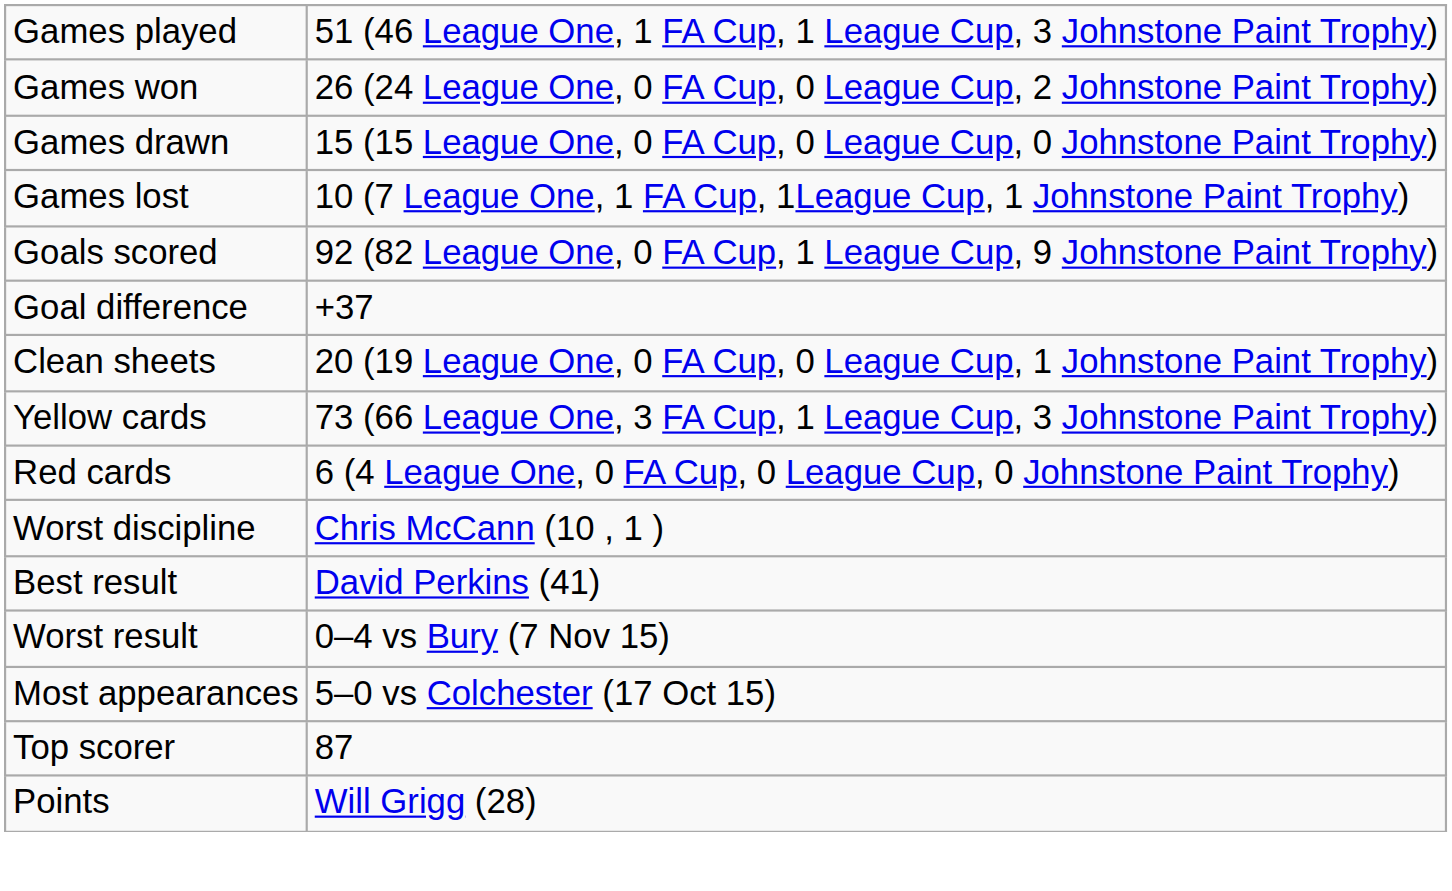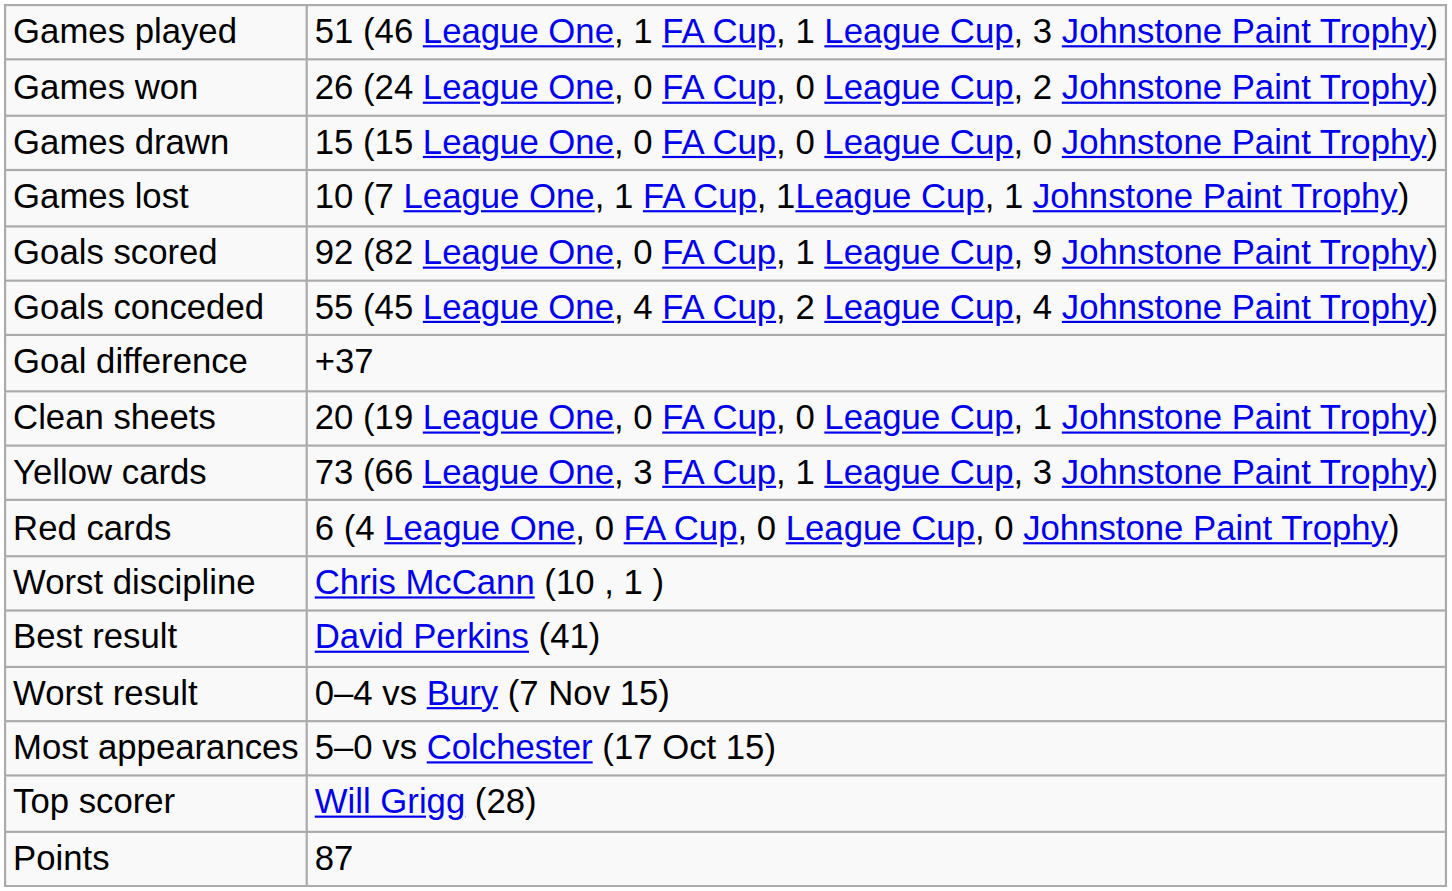+ row: Goals conceded | 55 (45 League One, 4 FA Cup, 2 League Cup, 4 Johnstone Paint Trophy)
Top scorer | column 2: 87 -> Will Grigg (28)
Points | column 2: Will Grigg (28) -> 87
